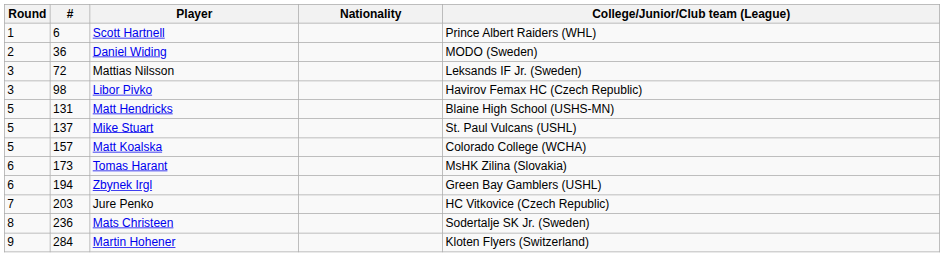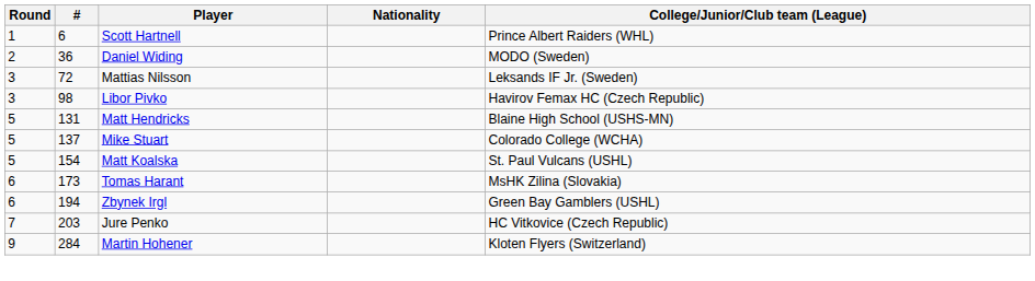Mike Stuart | College/Junior/Club team (League): St. Paul Vulcans (USHL) -> Colorado College (WCHA)
Matt Koalska | #: 157 -> 154
Matt Koalska | College/Junior/Club team (League): Colorado College (WCHA) -> St. Paul Vulcans (USHL)
- row: 8 | 236 | Mats Christeen | Sodertalje SK Jr. (Sweden)
